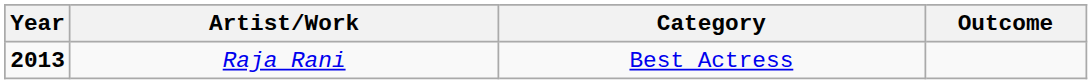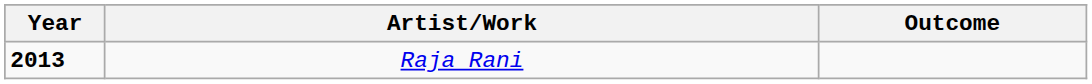- column: Category | Best Actress
